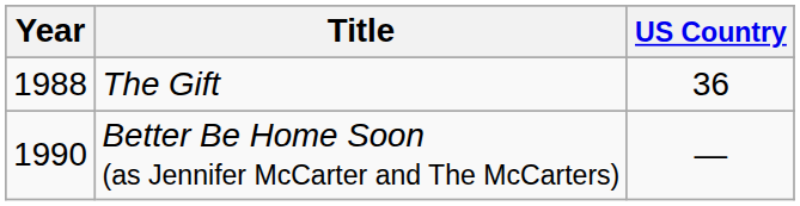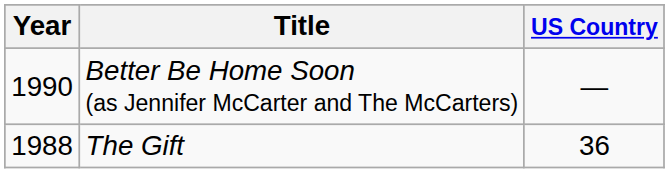rows swapped: The Gift <-> Better Be Home Soon (as Jennifer McCarter and The McCarters)
